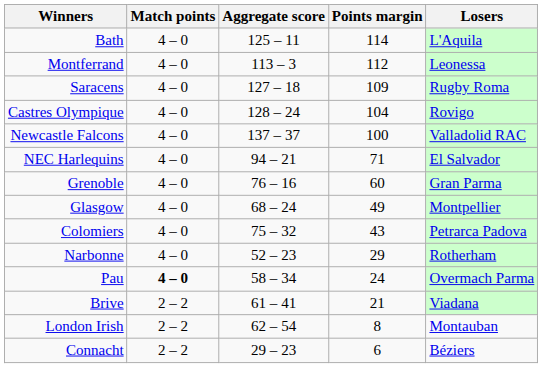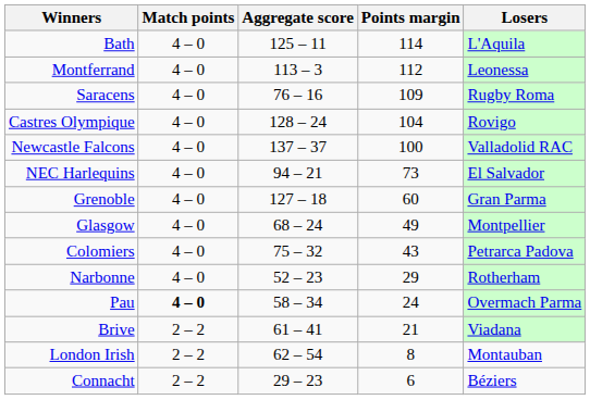Saracens | Aggregate score: 127 – 18 -> 76 – 16
NEC Harlequins | Points margin: 71 -> 73
Grenoble | Aggregate score: 76 – 16 -> 127 – 18
